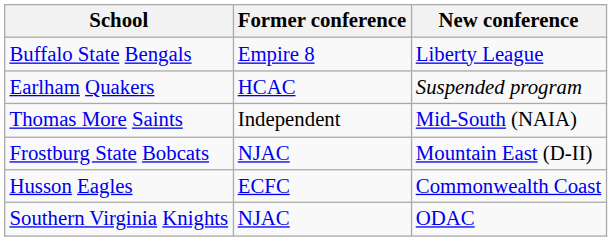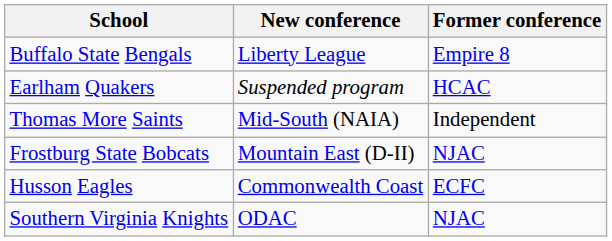columns swapped: Former conference <-> New conference
